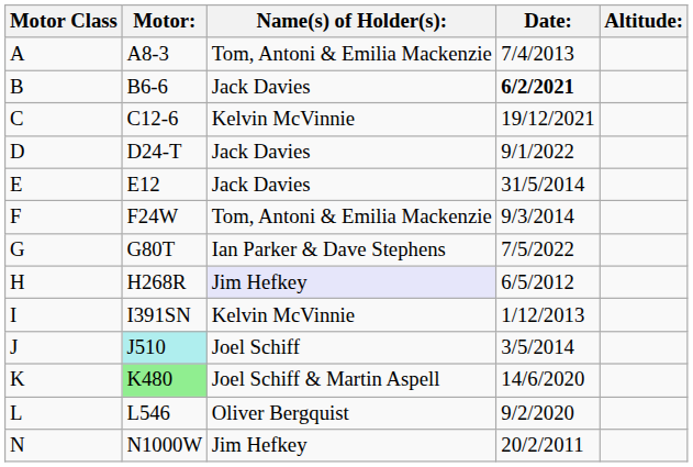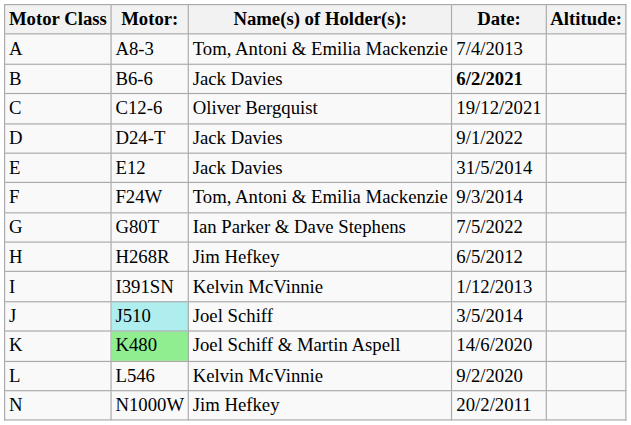C | Name(s) of Holder(s):: Kelvin McVinnie -> Oliver Bergquist
H | Name(s) of Holder(s):: lavender background -> no background
L | Name(s) of Holder(s):: Oliver Bergquist -> Kelvin McVinnie
